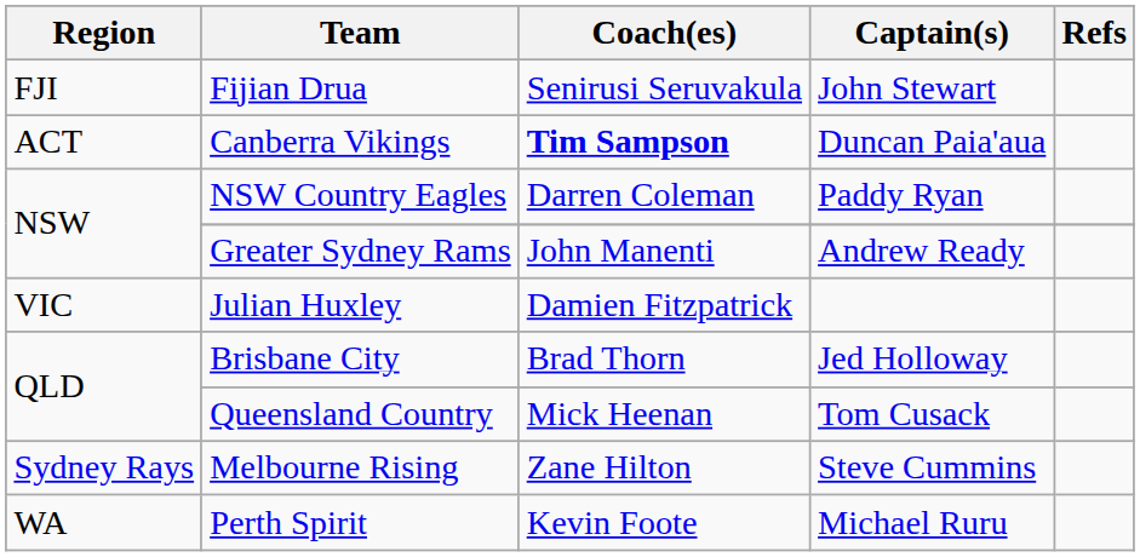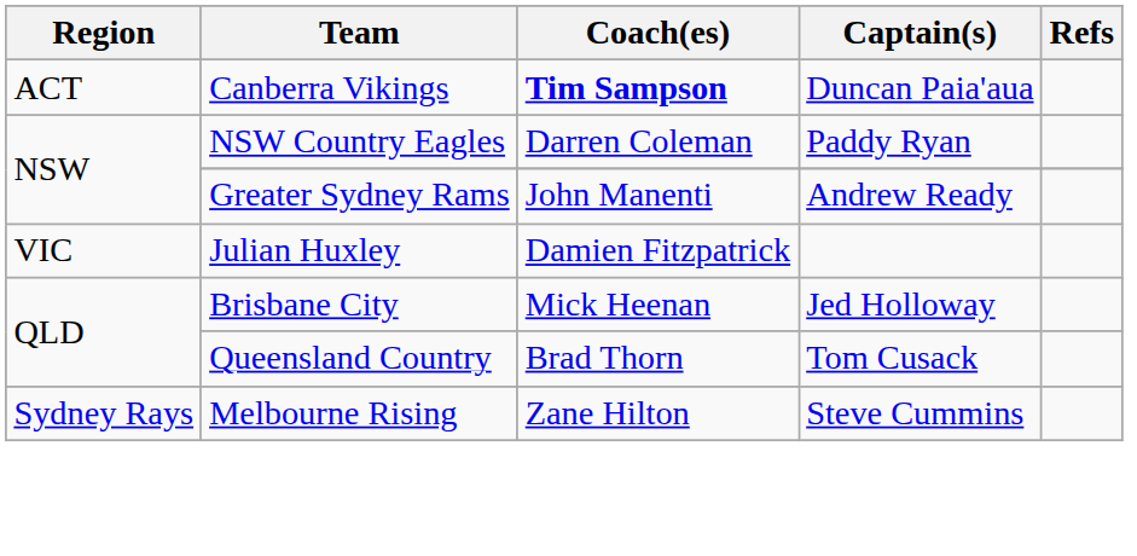- row: FJI | Fijian Drua | Senirusi Seruvakula | John Stewart
Brisbane City | Coach(es): Brad Thorn -> Mick Heenan
Queensland Country | Coach(es): Mick Heenan -> Brad Thorn
- row: WA | Perth Spirit | Kevin Foote | Michael Ruru
